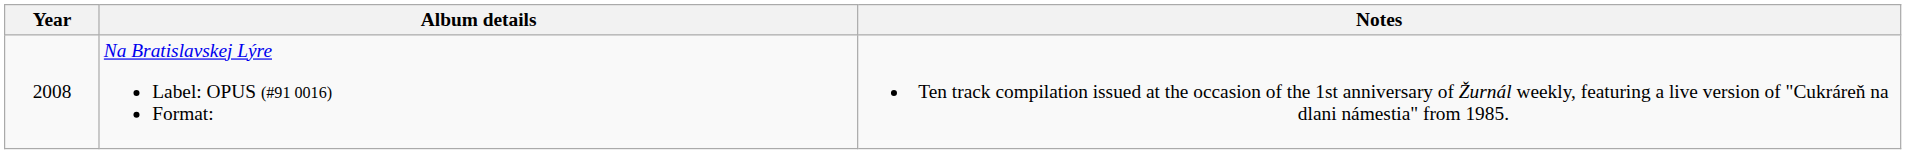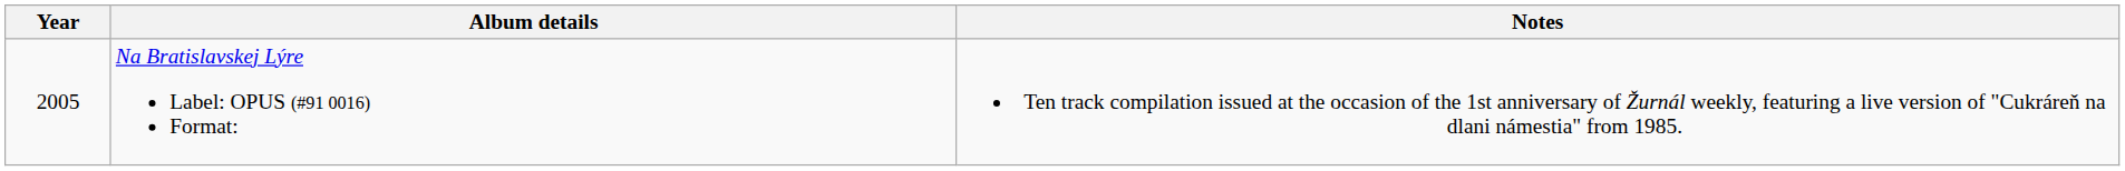Na Bratislavskej Lýre Label: OPUS (#91 0016) Format: | Year: 2008 -> 2005
